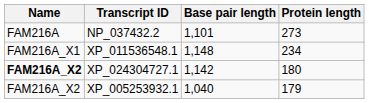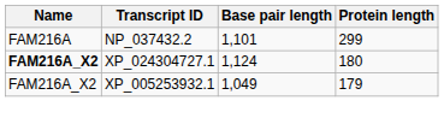NP_037432.2 | Protein length: 273 -> 299
- row: FAM216A_X1 | XP_011536548.1 | 1,148 | 234
XP_024304727.1 | Base pair length: 1,142 -> 1,124
XP_005253932.1 | Base pair length: 1,040 -> 1,049
